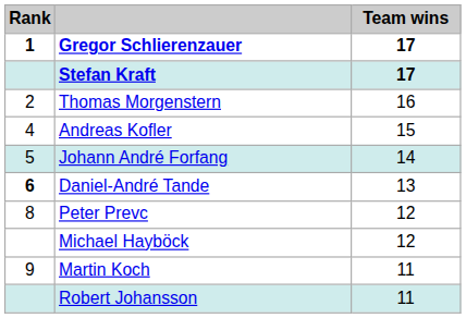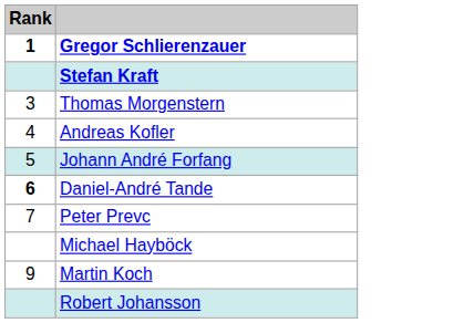- column: Team wins | 17 | 17 | 16 | 15 | 14 | 13 | 12 | 12 | 11 | 11
Thomas Morgenstern | Rank: 2 -> 3
Peter Prevc | Rank: 8 -> 7
